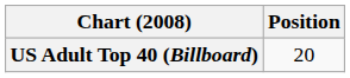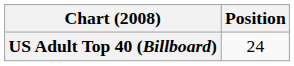US Adult Top 40 (Billboard) | Position: 20 -> 24
